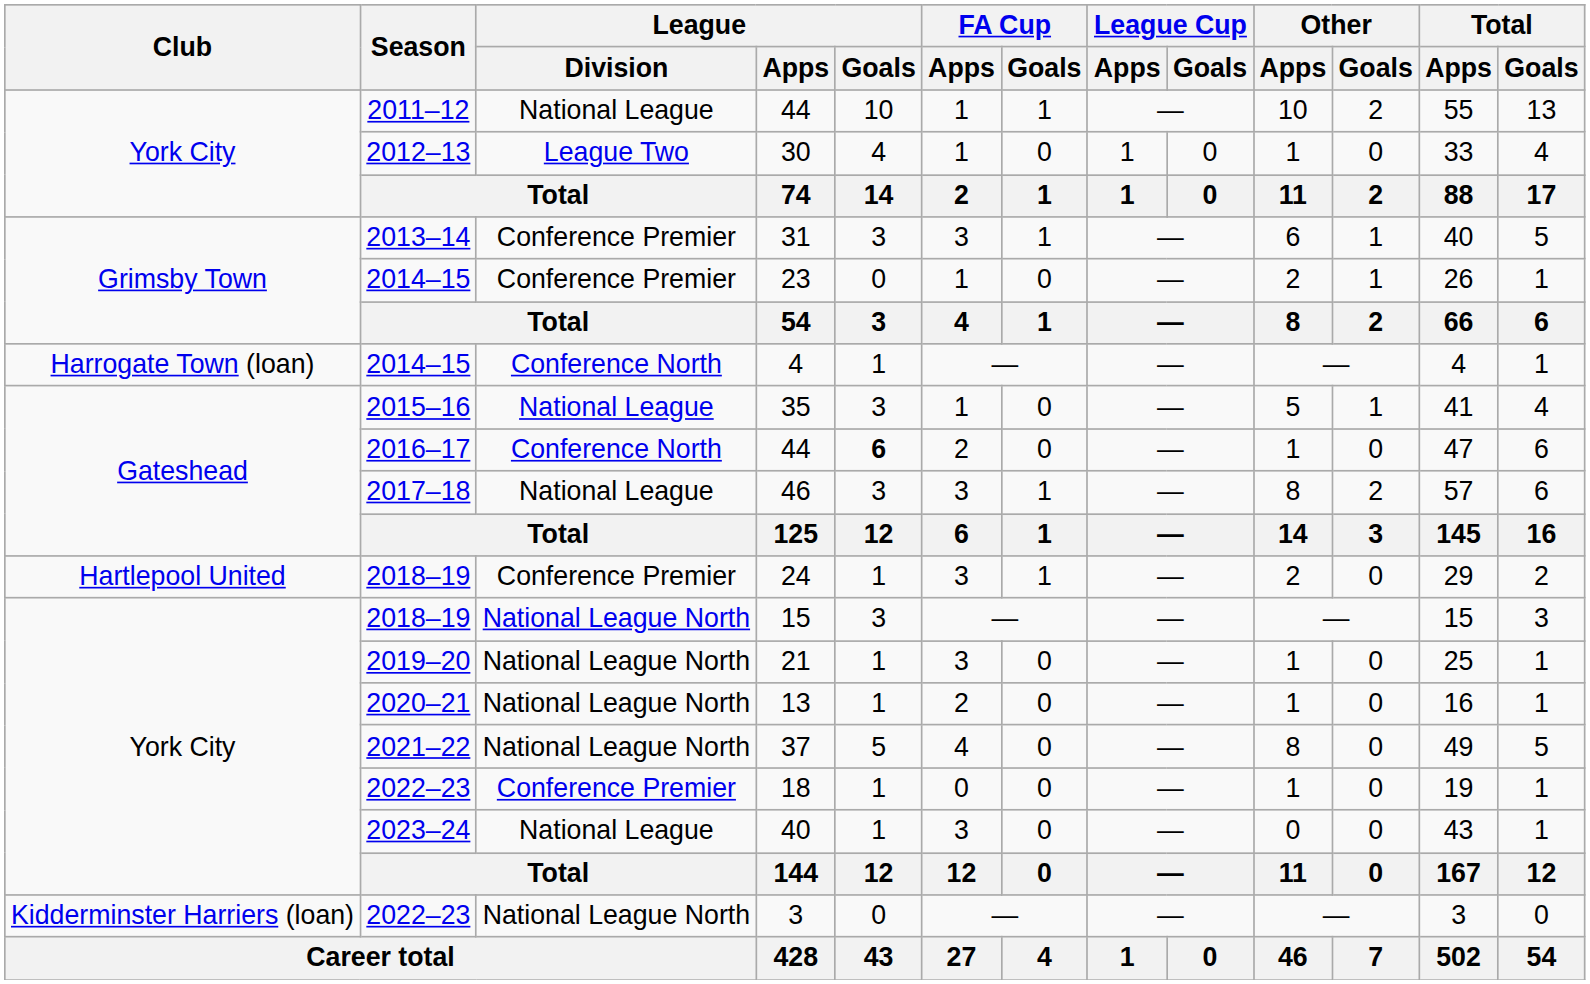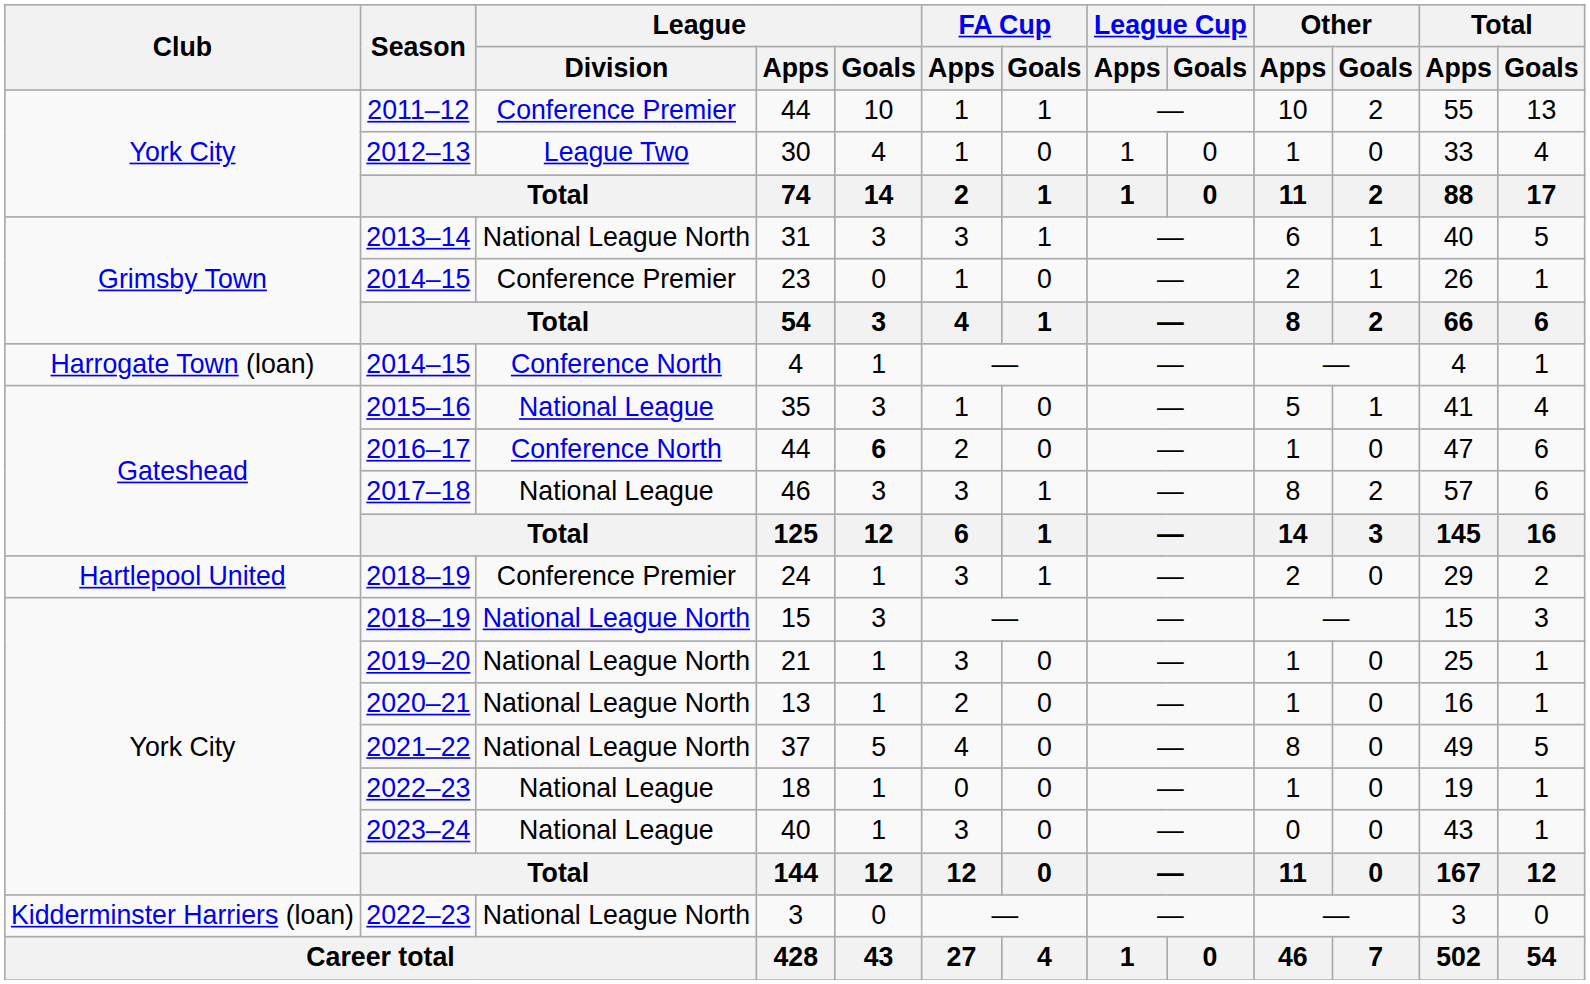2011–12 / 44 | League / Division: National League -> Conference Premier
31 | League / Division: Conference Premier -> National League North
18 | League / Division: Conference Premier -> National League
